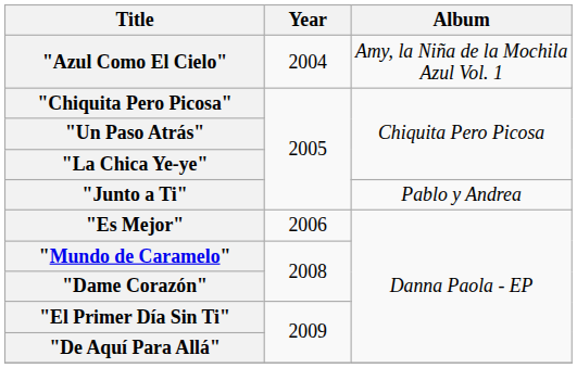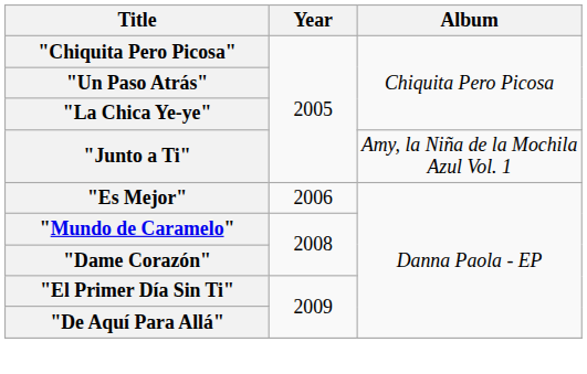- row: "Azul Como El Cielo" | 2004 | Amy, la Niña de la Mochila Azul Vol. 1
"Junto a Ti" | Album: Pablo y Andrea -> Amy, la Niña de la Mochila Azul Vol. 1
